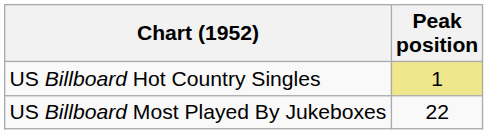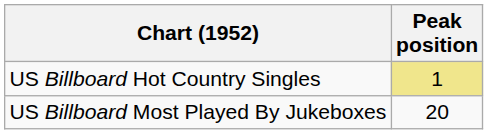US Billboard Most Played By Jukeboxes | Peak position: 22 -> 20
